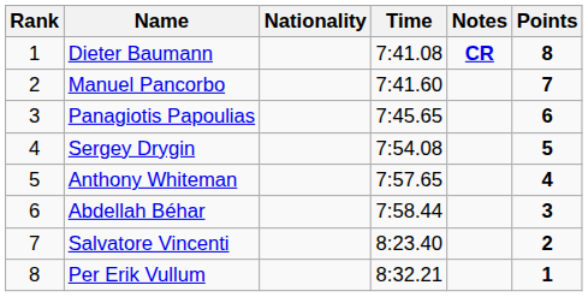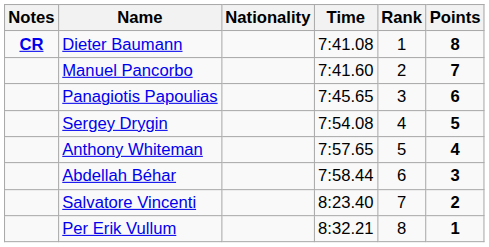columns swapped: Rank <-> Notes
